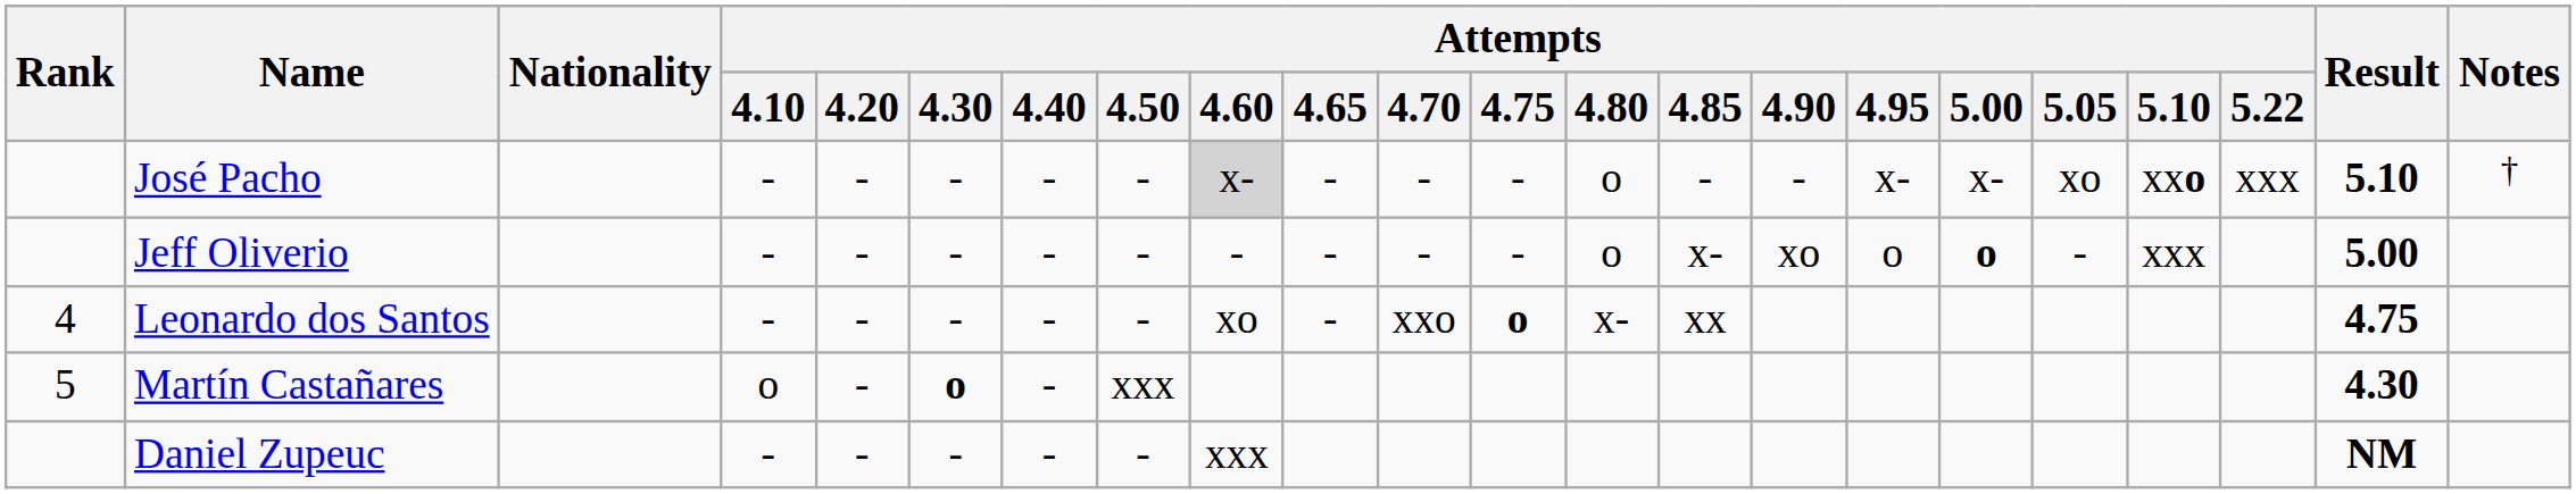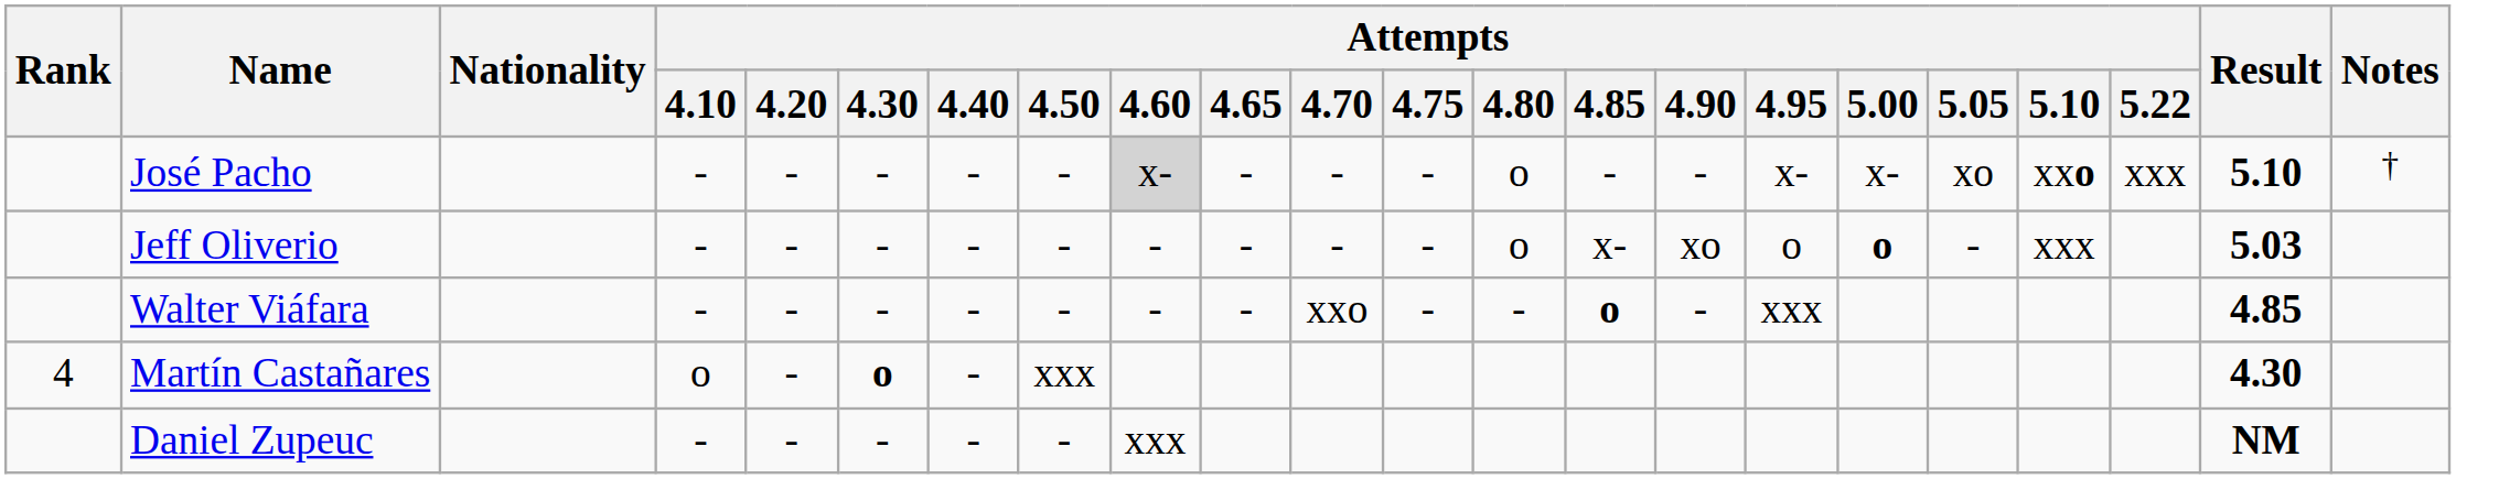Jeff Oliverio | Result: 5.00 -> 5.03
+ row: Walter Viáfara | - | - | - | - | - | - | - | xxo | - | - | o | - | xxx | 4.85
- row: 4 | Leonardo dos Santos | - | - | - | - | - | xo | - | xxo | o | x- | xx | 4.75
Martín Castañares | Rank: 5 -> 4
